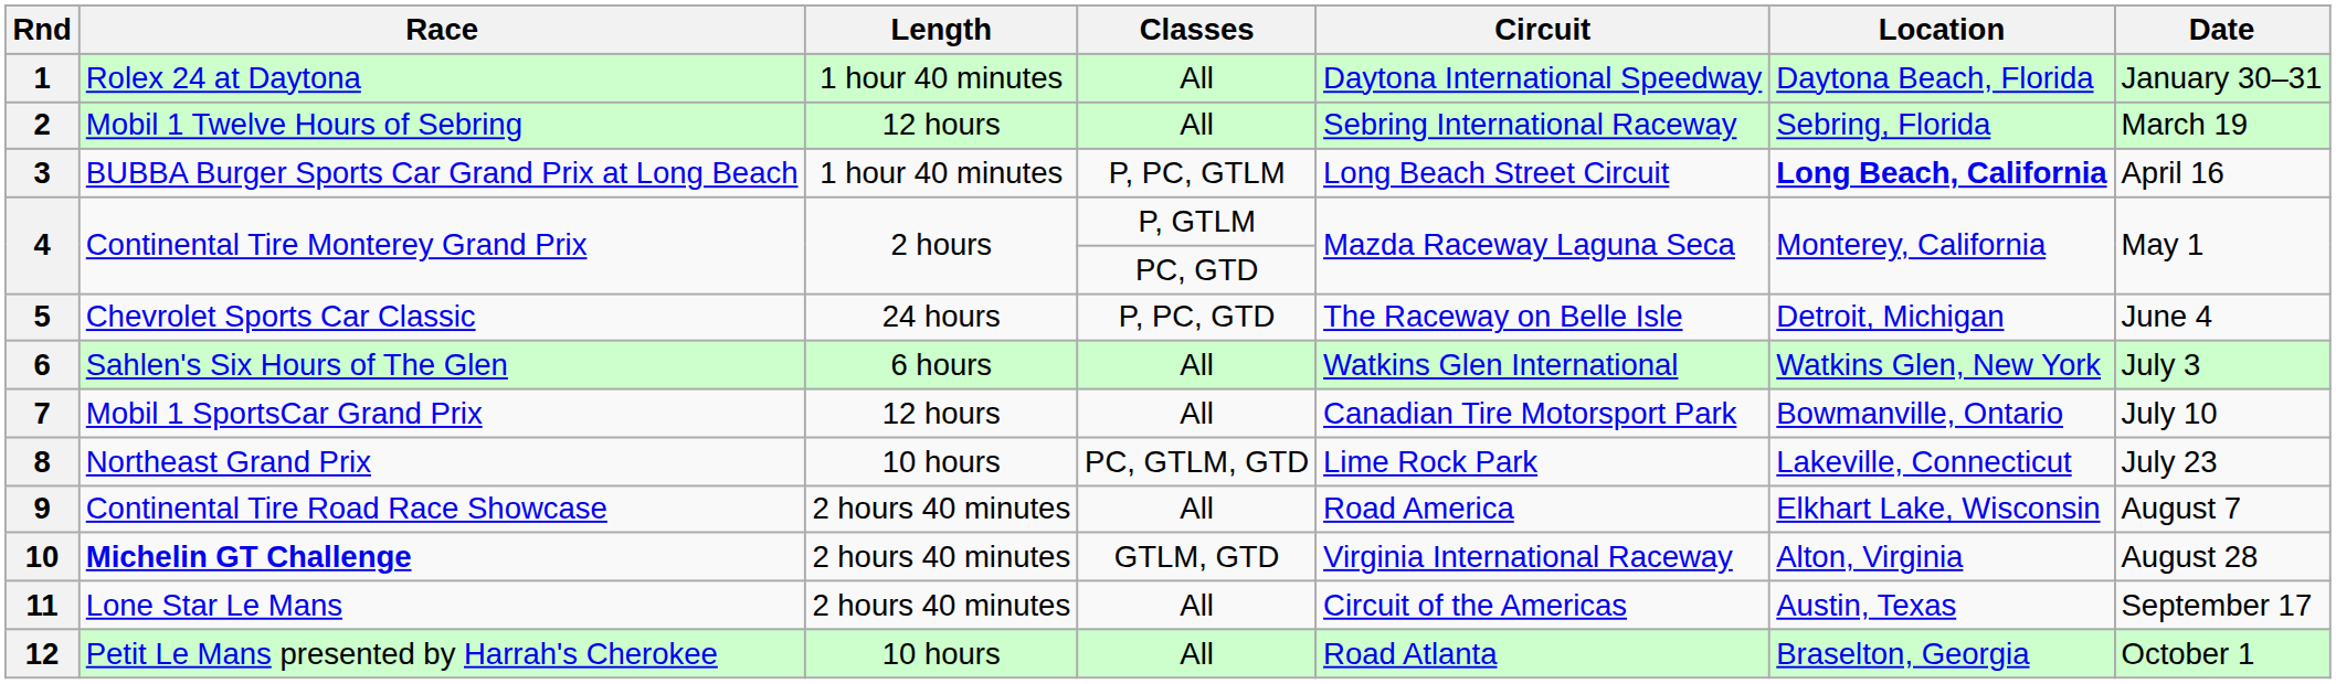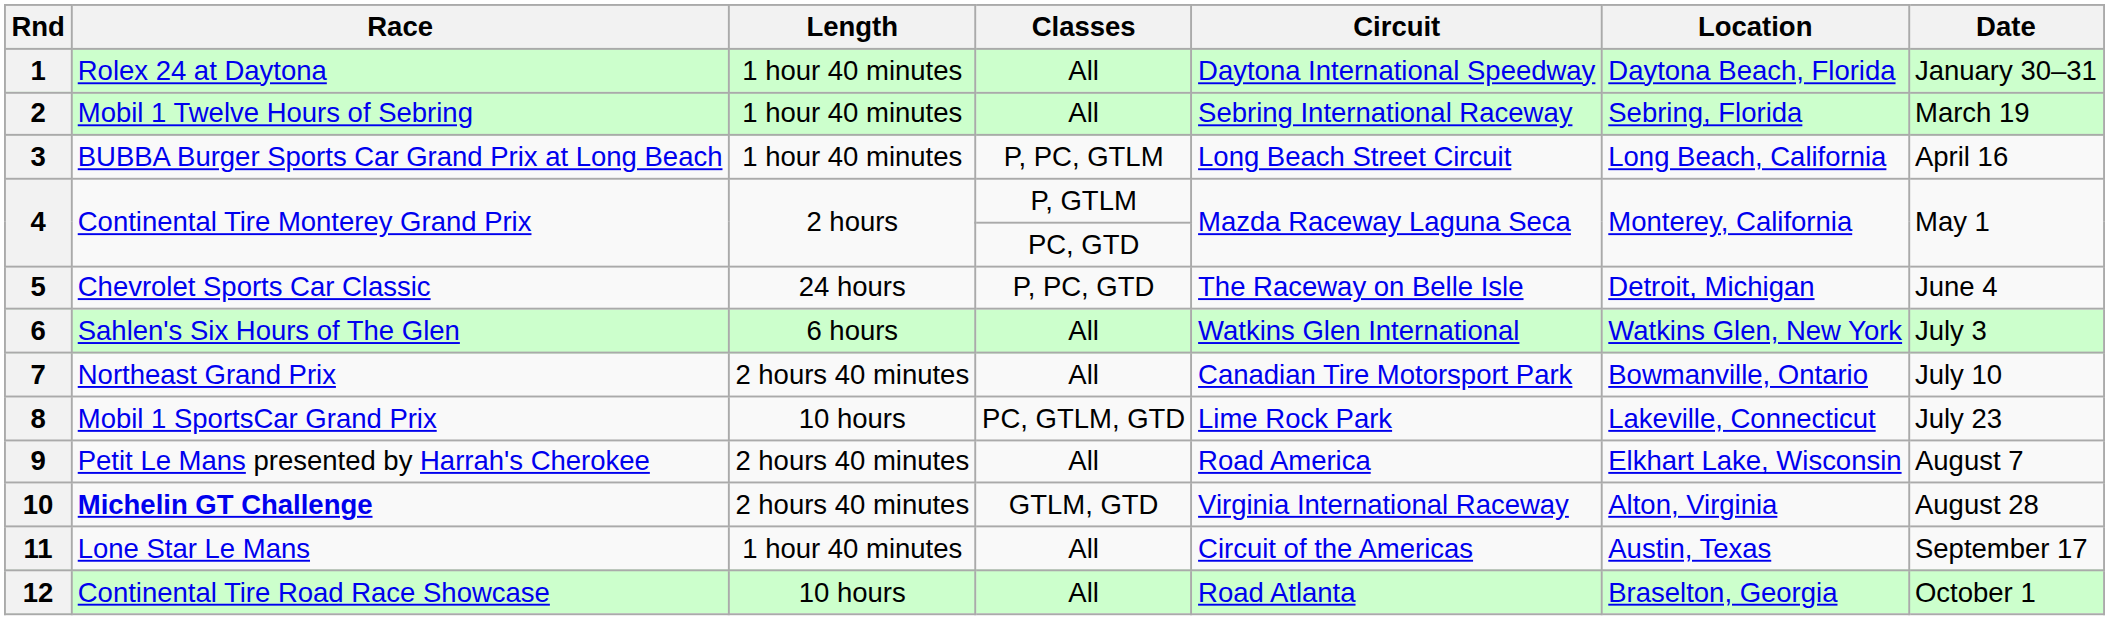2 | Length: 12 hours -> 1 hour 40 minutes
3 | Location: bold -> normal
7 | Race: Mobil 1 SportsCar Grand Prix -> Northeast Grand Prix
7 | Length: 12 hours -> 2 hours 40 minutes
8 | Race: Northeast Grand Prix -> Mobil 1 SportsCar Grand Prix
9 | Race: Continental Tire Road Race Showcase -> Petit Le Mans presented by Harrah's Cherokee
11 | Length: 2 hours 40 minutes -> 1 hour 40 minutes
12 | Race: Petit Le Mans presented by Harrah's Cherokee -> Continental Tire Road Race Showcase
